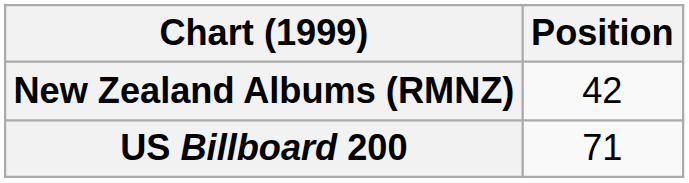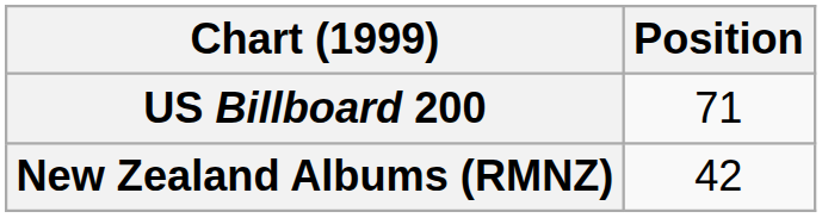rows swapped: New Zealand Albums (RMNZ) <-> US Billboard 200
